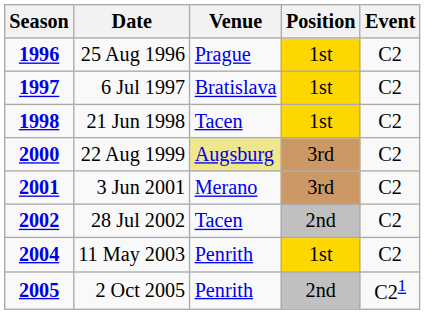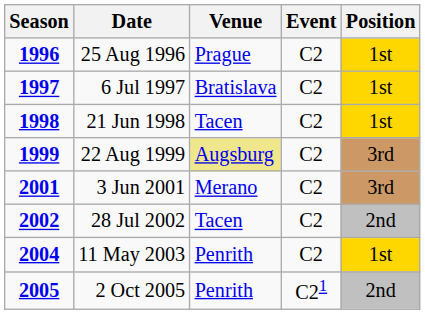columns swapped: Position <-> Event
22 Aug 1999 | Season: 2000 -> 1999
